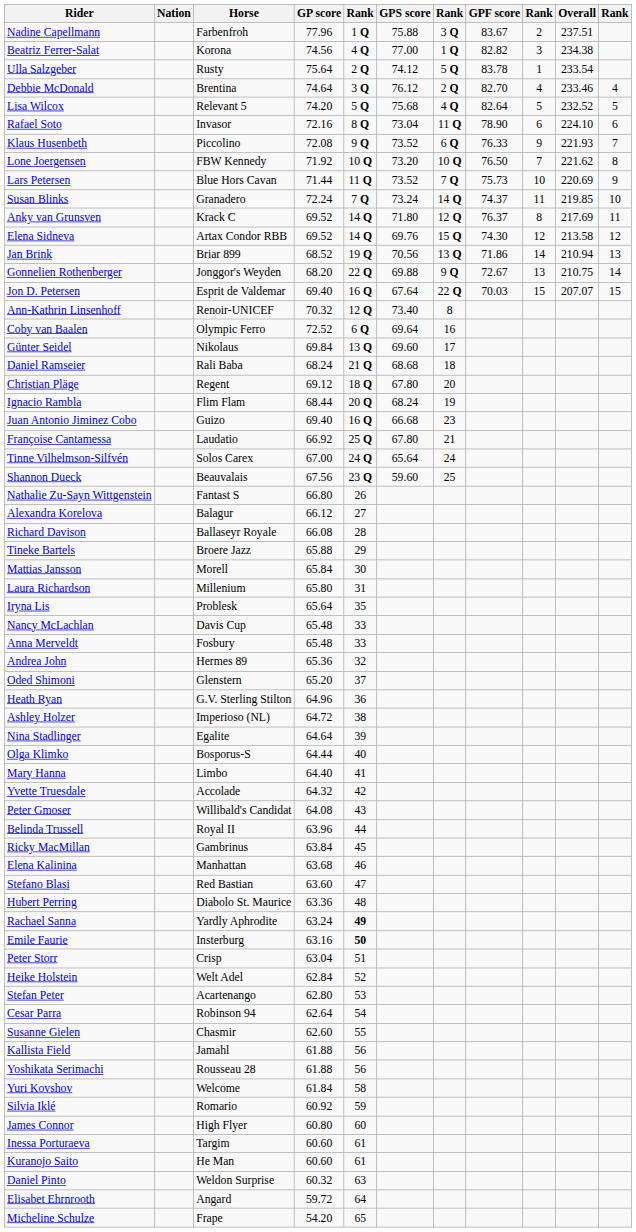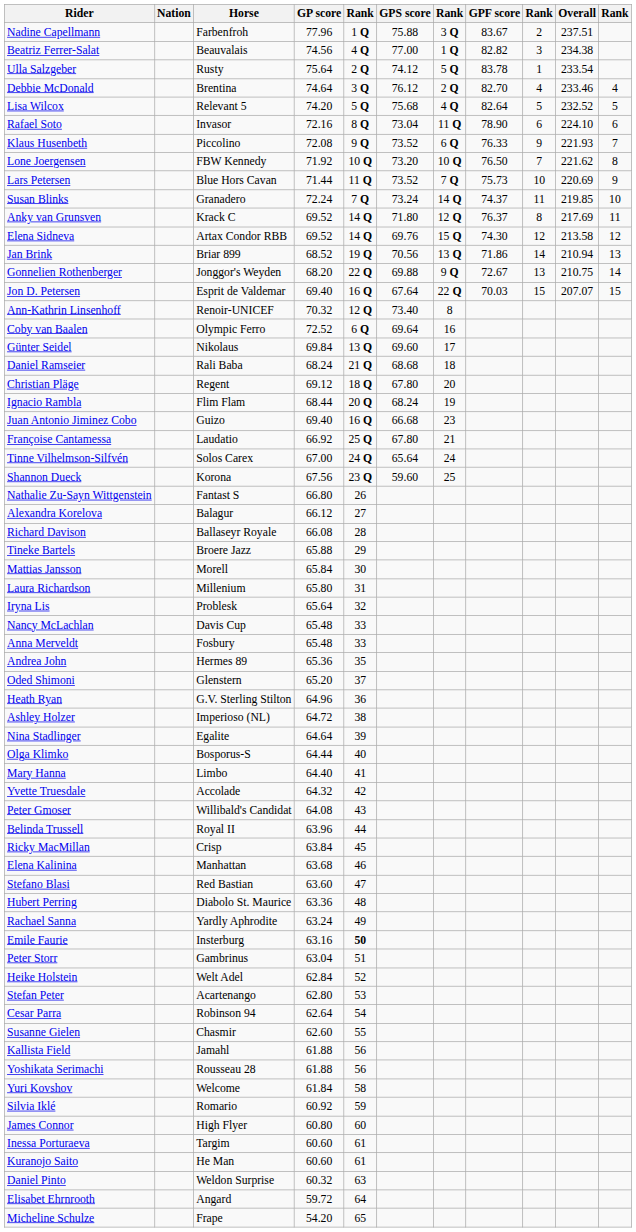Beatriz Ferrer-Salat | Horse: Korona -> Beauvalais
Shannon Dueck | Horse: Beauvalais -> Korona
Iryna Lis | column 5: 35 -> 32
Andrea John | column 5: 32 -> 35
Ricky MacMillan | Horse: Gambrinus -> Crisp
Rachael Sanna | column 5: bold -> normal
Peter Storr | Horse: Crisp -> Gambrinus
